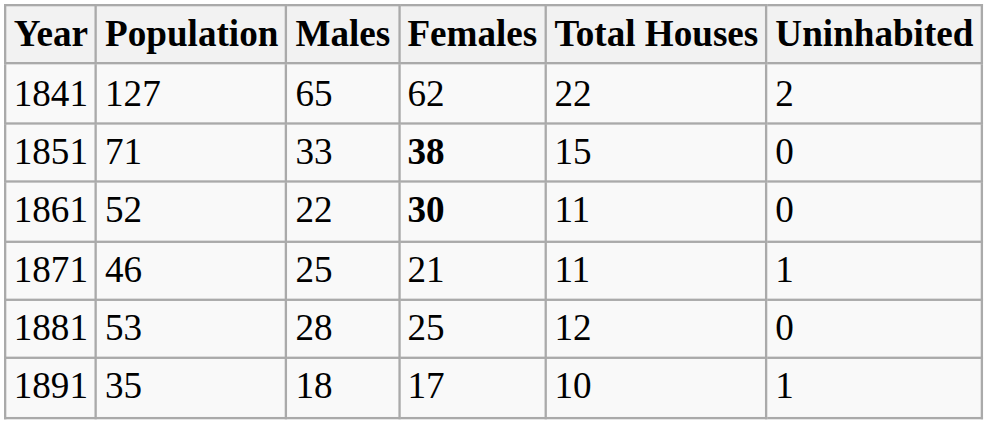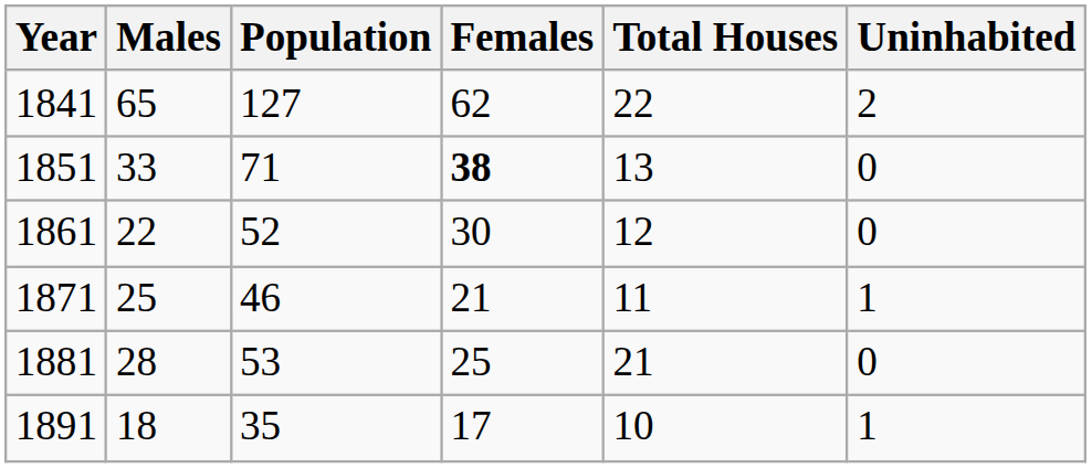columns swapped: Population <-> Males
1851 | Total Houses: 15 -> 13
1861 | Females: bold -> normal
1861 | Total Houses: 11 -> 12
1881 | Total Houses: 12 -> 21
